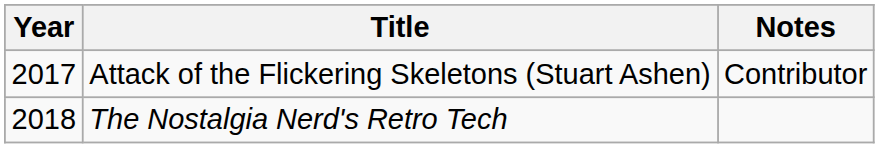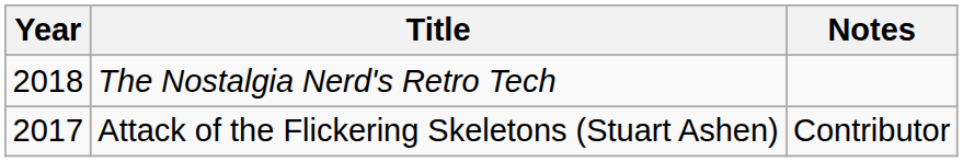rows swapped: Attack of the Flickering Skeletons (Stuart Ashen) <-> The Nostalgia Nerd's Retro Tech
